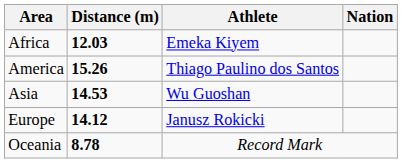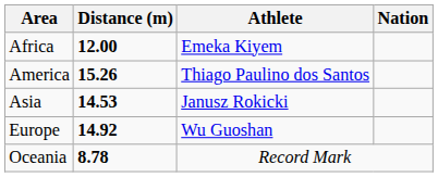Africa | Distance (m): 12.03 -> 12.00
Asia | Athlete: Wu Guoshan -> Janusz Rokicki
Europe | Distance (m): 14.12 -> 14.92
Europe | Athlete: Janusz Rokicki -> Wu Guoshan
